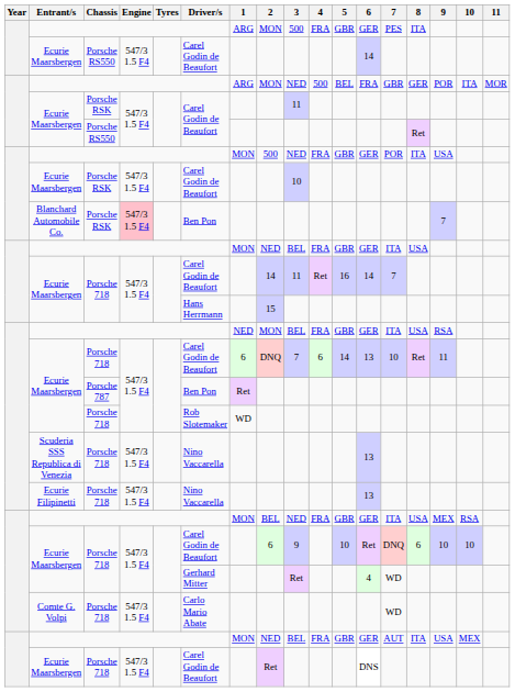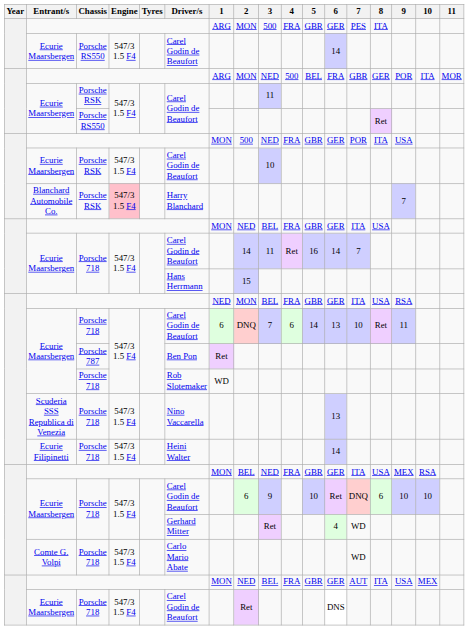Blanchard Automobile Co. | Driver/s: Ben Pon -> Harry Blanchard
Ecurie Filipinetti | Driver/s: Nino Vaccarella -> Heini Walter
Ecurie Filipinetti | 6: 13 -> 14
